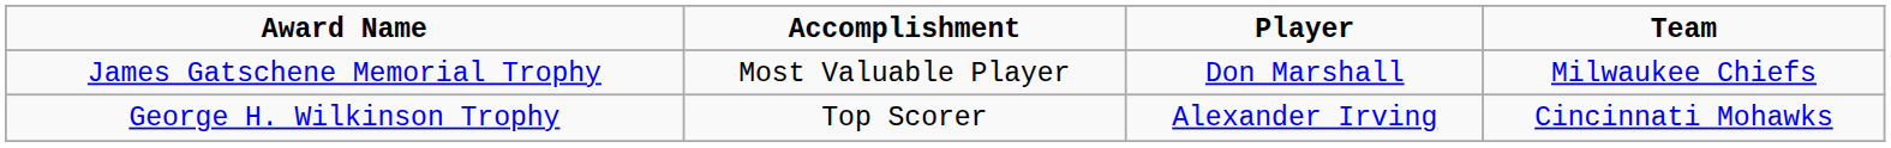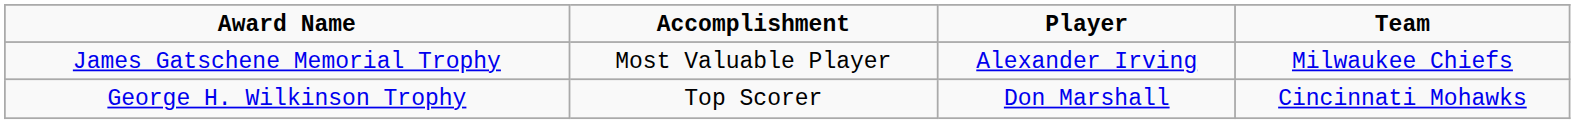James Gatschene Memorial Trophy | Player: Don Marshall -> Alexander Irving
George H. Wilkinson Trophy | Player: Alexander Irving -> Don Marshall
